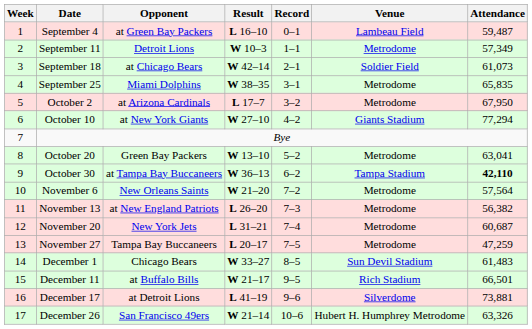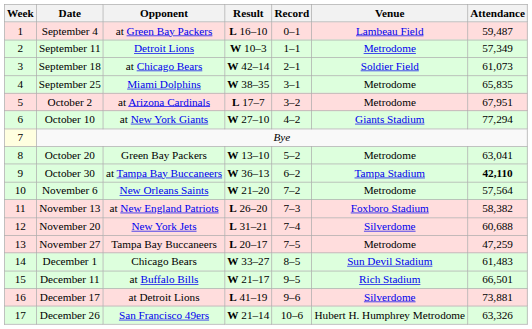October 2 | Attendance: 67,950 -> 67,951
Bye | Week: no background -> lightyellow background
November 13 | Venue: Metrodome -> Foxboro Stadium
November 13 | Attendance: 56,382 -> 58,382
November 20 | Venue: Metrodome -> Silverdome
November 20 | Attendance: 60,687 -> 60,688
